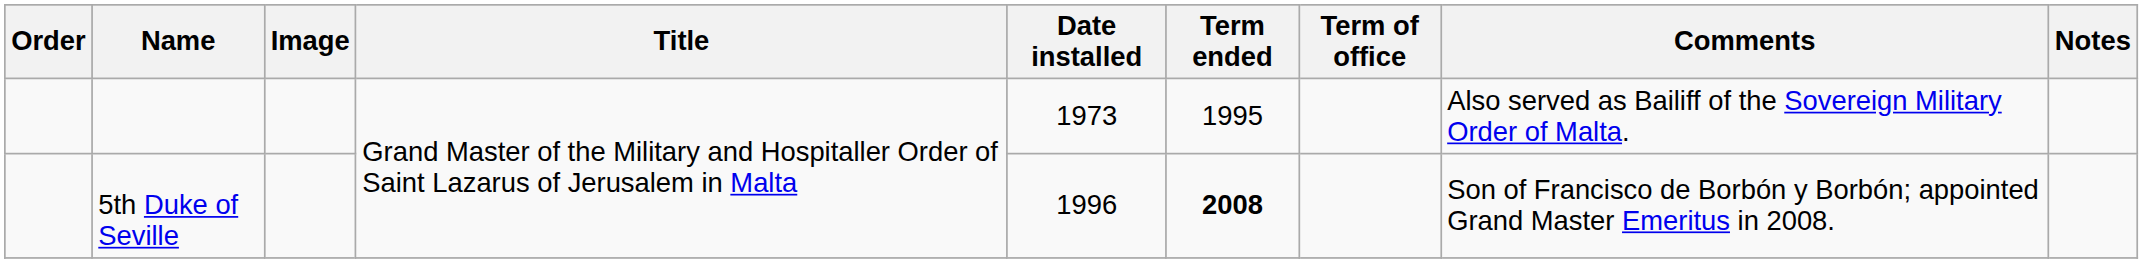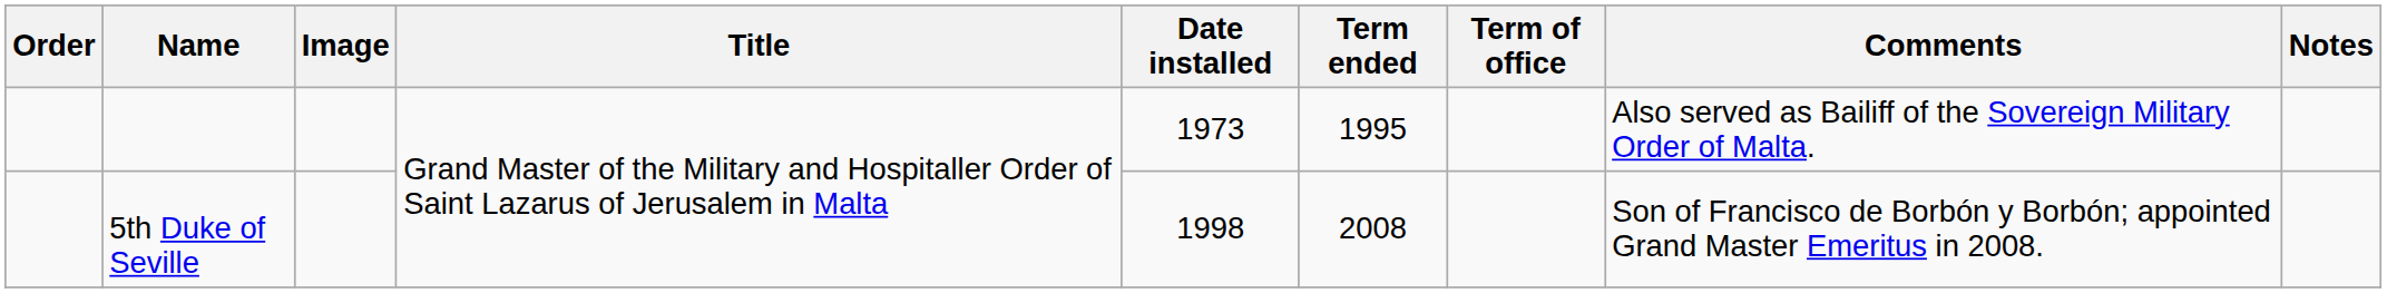5th Duke of Seville | Date installed: 1996 -> 1998
5th Duke of Seville | Term ended: bold -> normal
